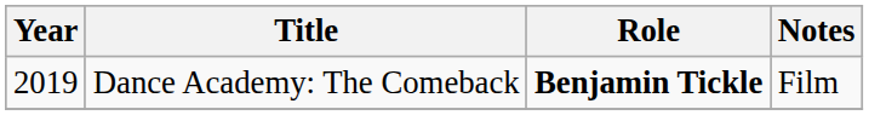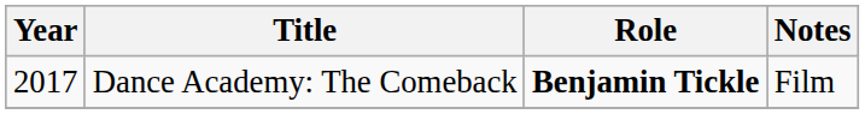Dance Academy: The Comeback | Year: 2019 -> 2017
